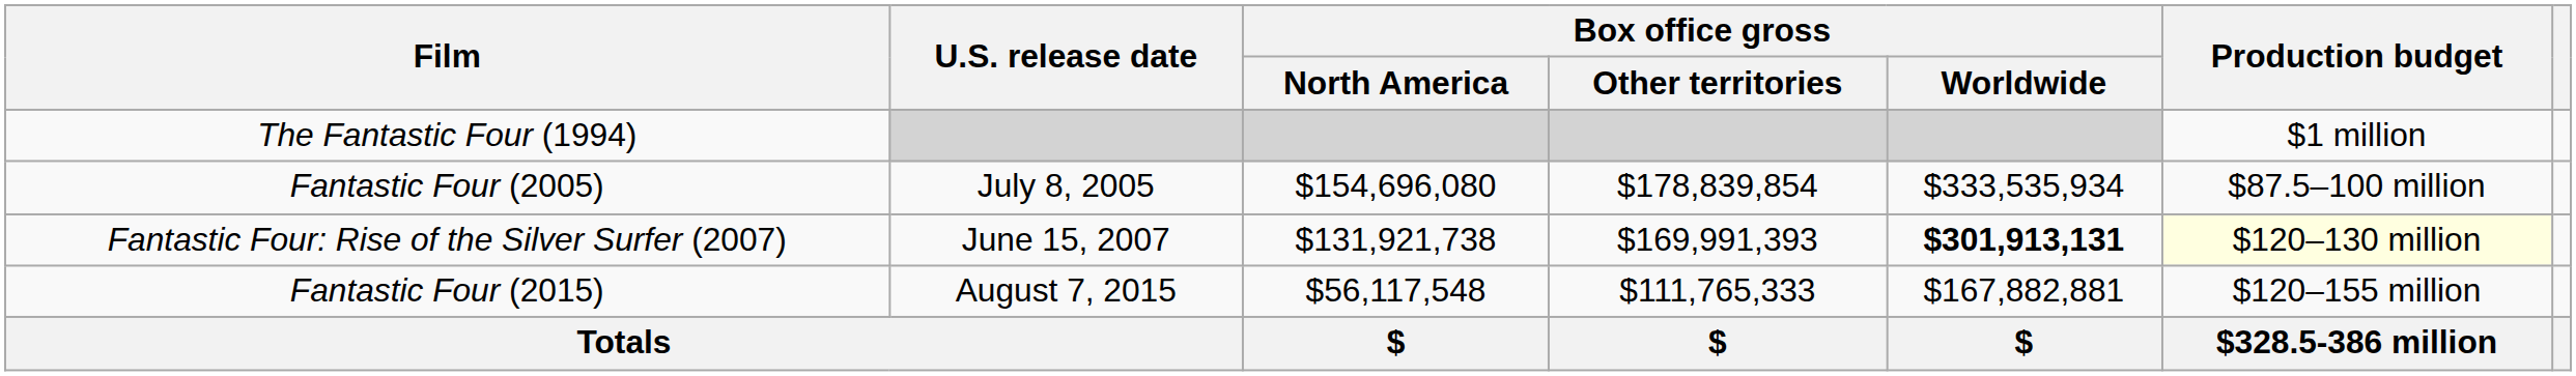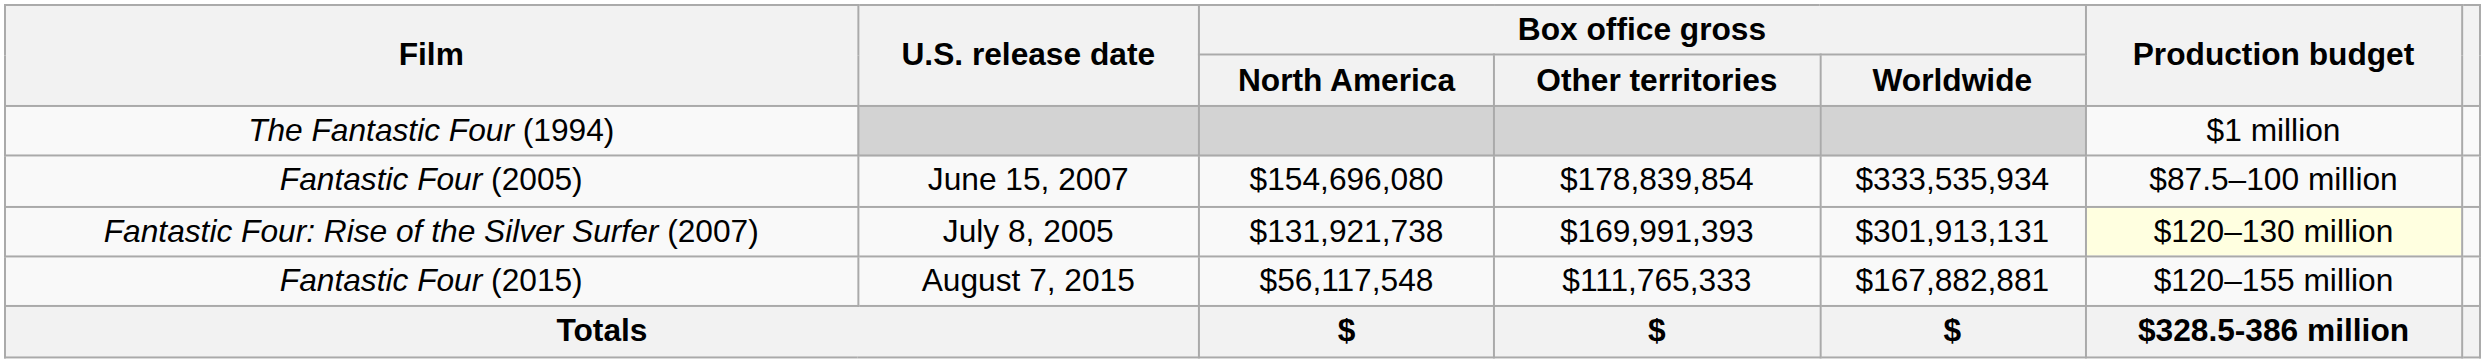Fantastic Four (2005) | U.S. release date: July 8, 2005 -> June 15, 2007
Fantastic Four: Rise of the Silver Surfer (2007) | U.S. release date: June 15, 2007 -> July 8, 2005
Fantastic Four: Rise of the Silver Surfer (2007) | Box office gross / Worldwide: bold -> normal
